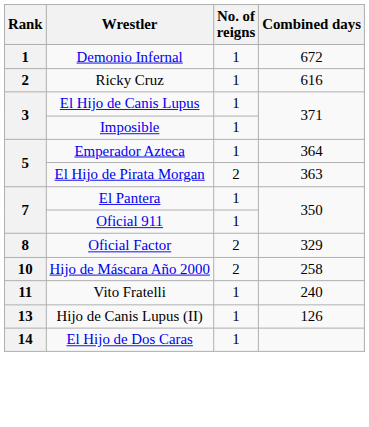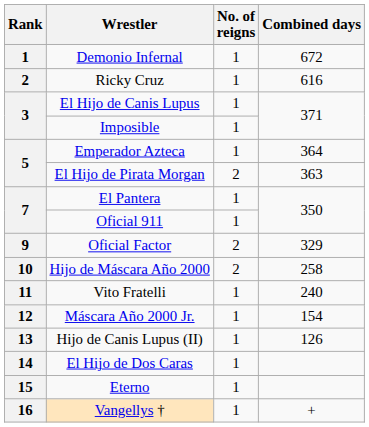Oficial Factor | Rank: 8 -> 9
+ row: 12 | Máscara Año 2000 Jr. | 1 | 154
+ row: 15 | Eterno | 1
+ row: 16 | Vangellys † | 1 | +
